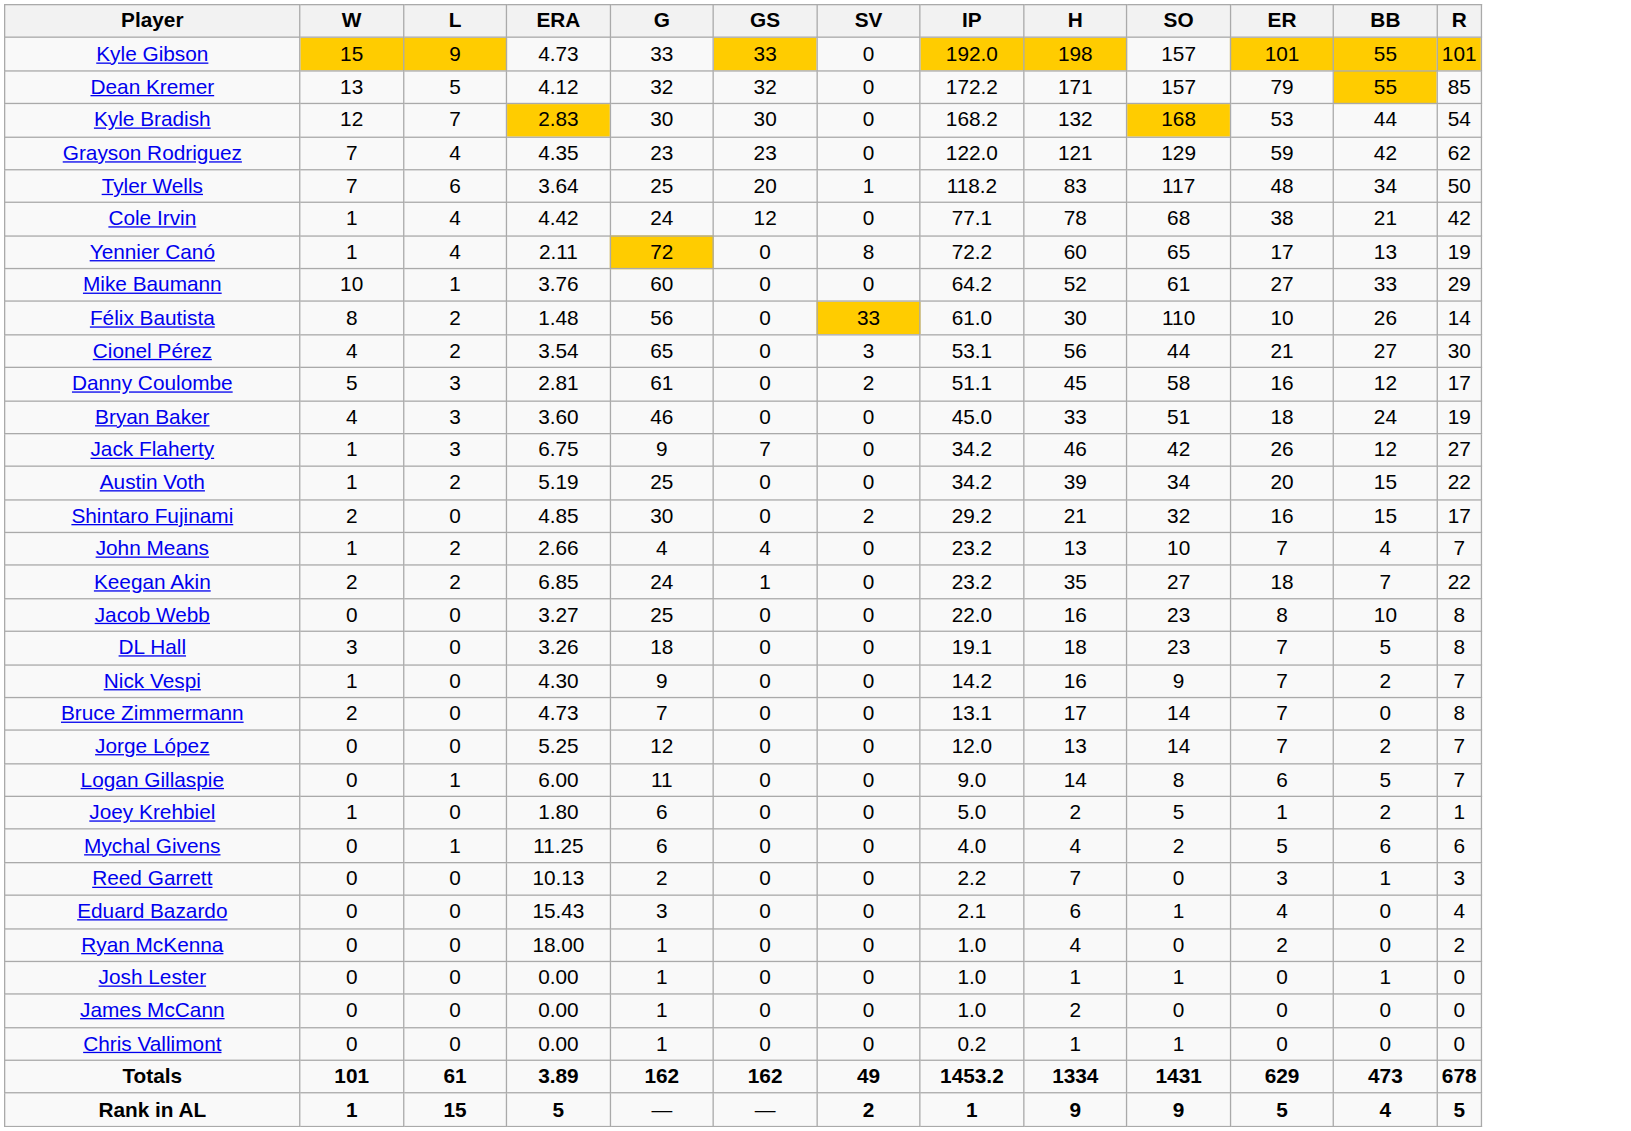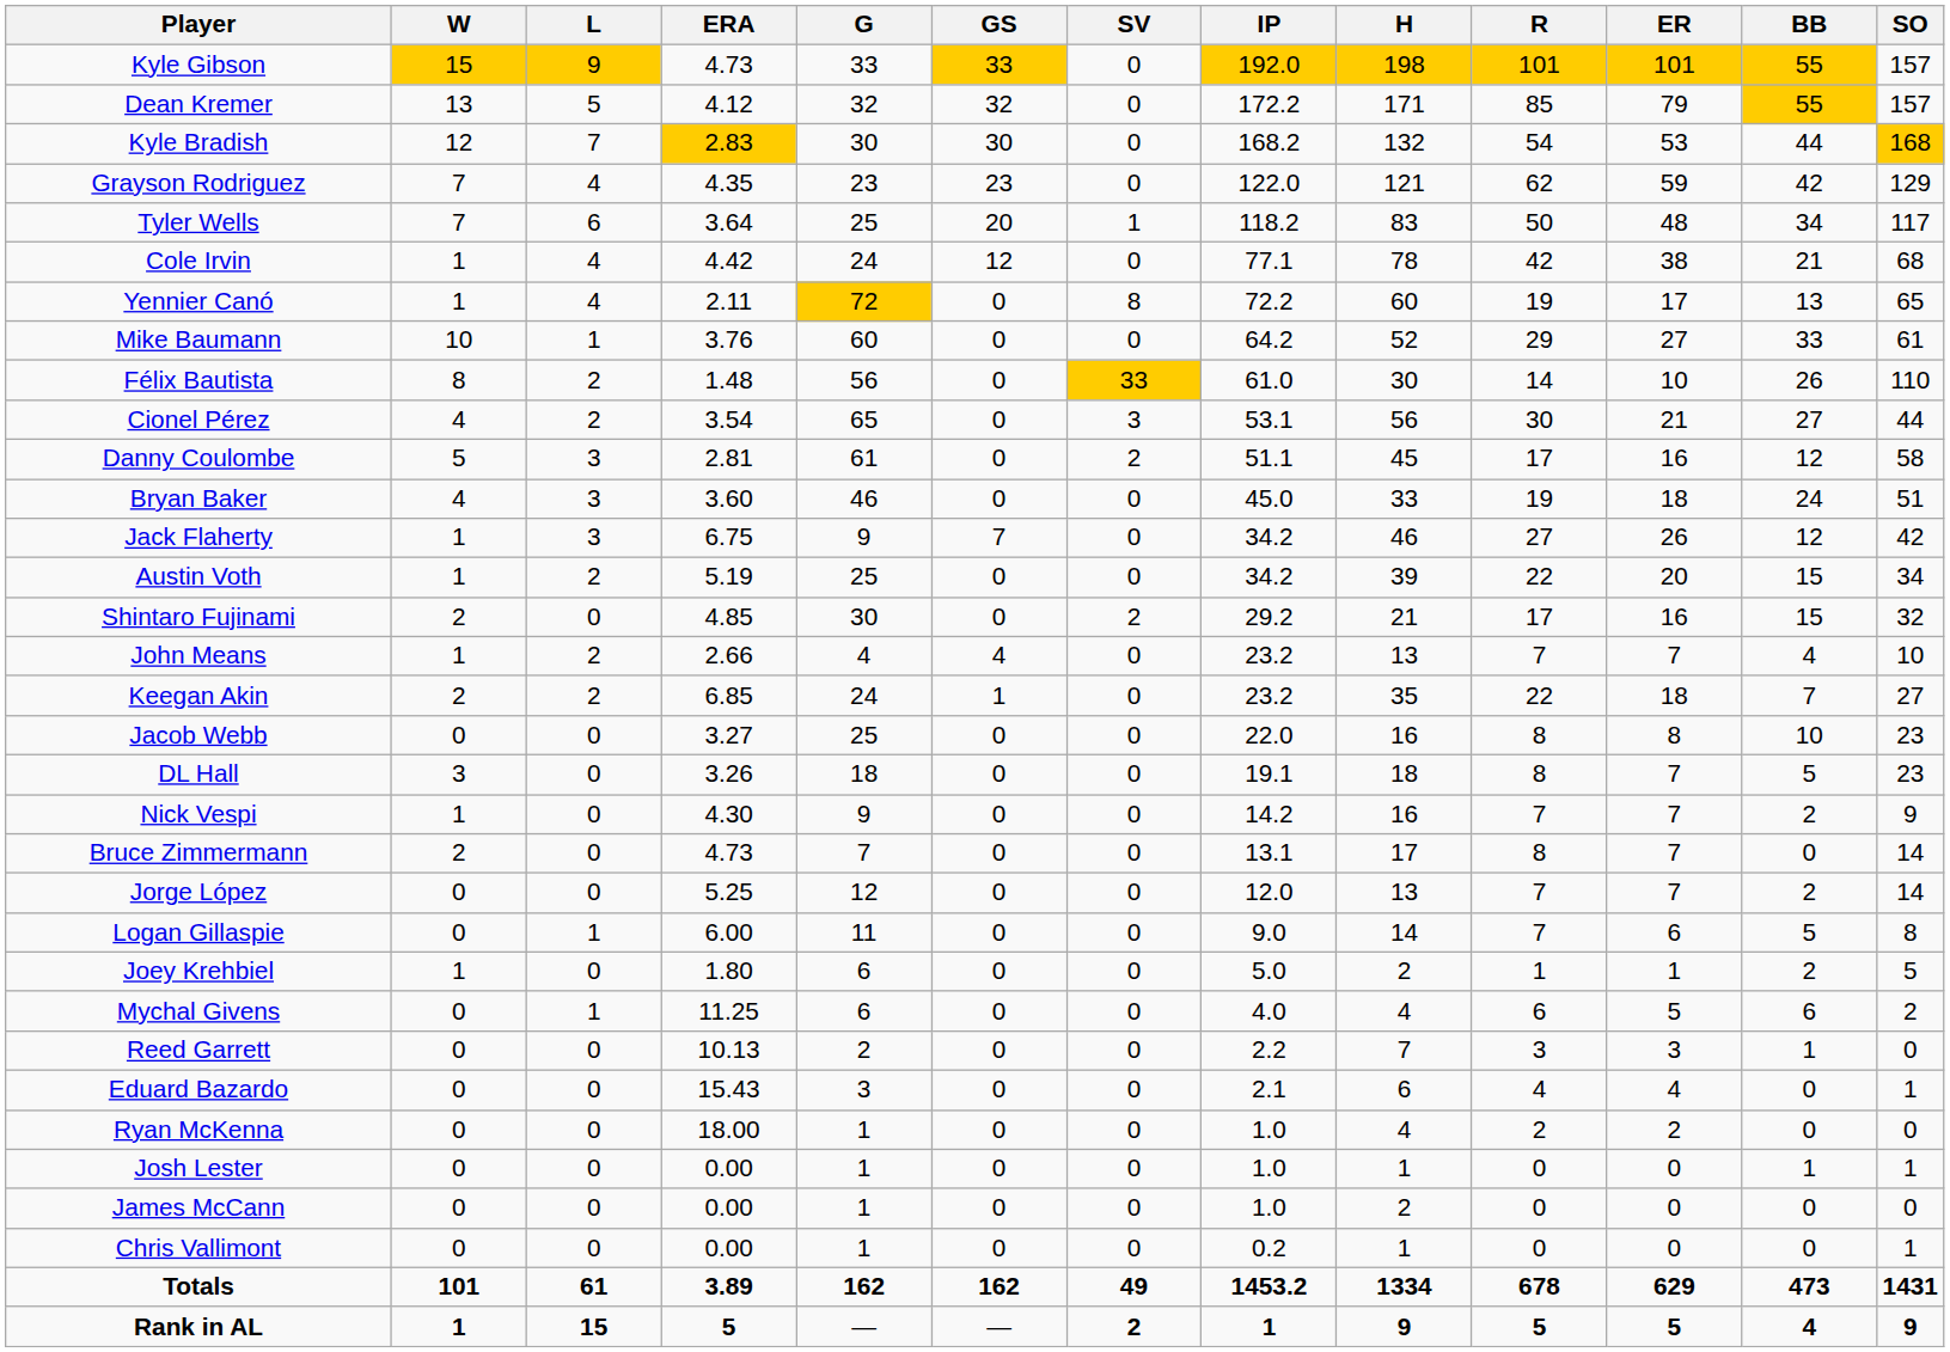columns swapped: R <-> SO
